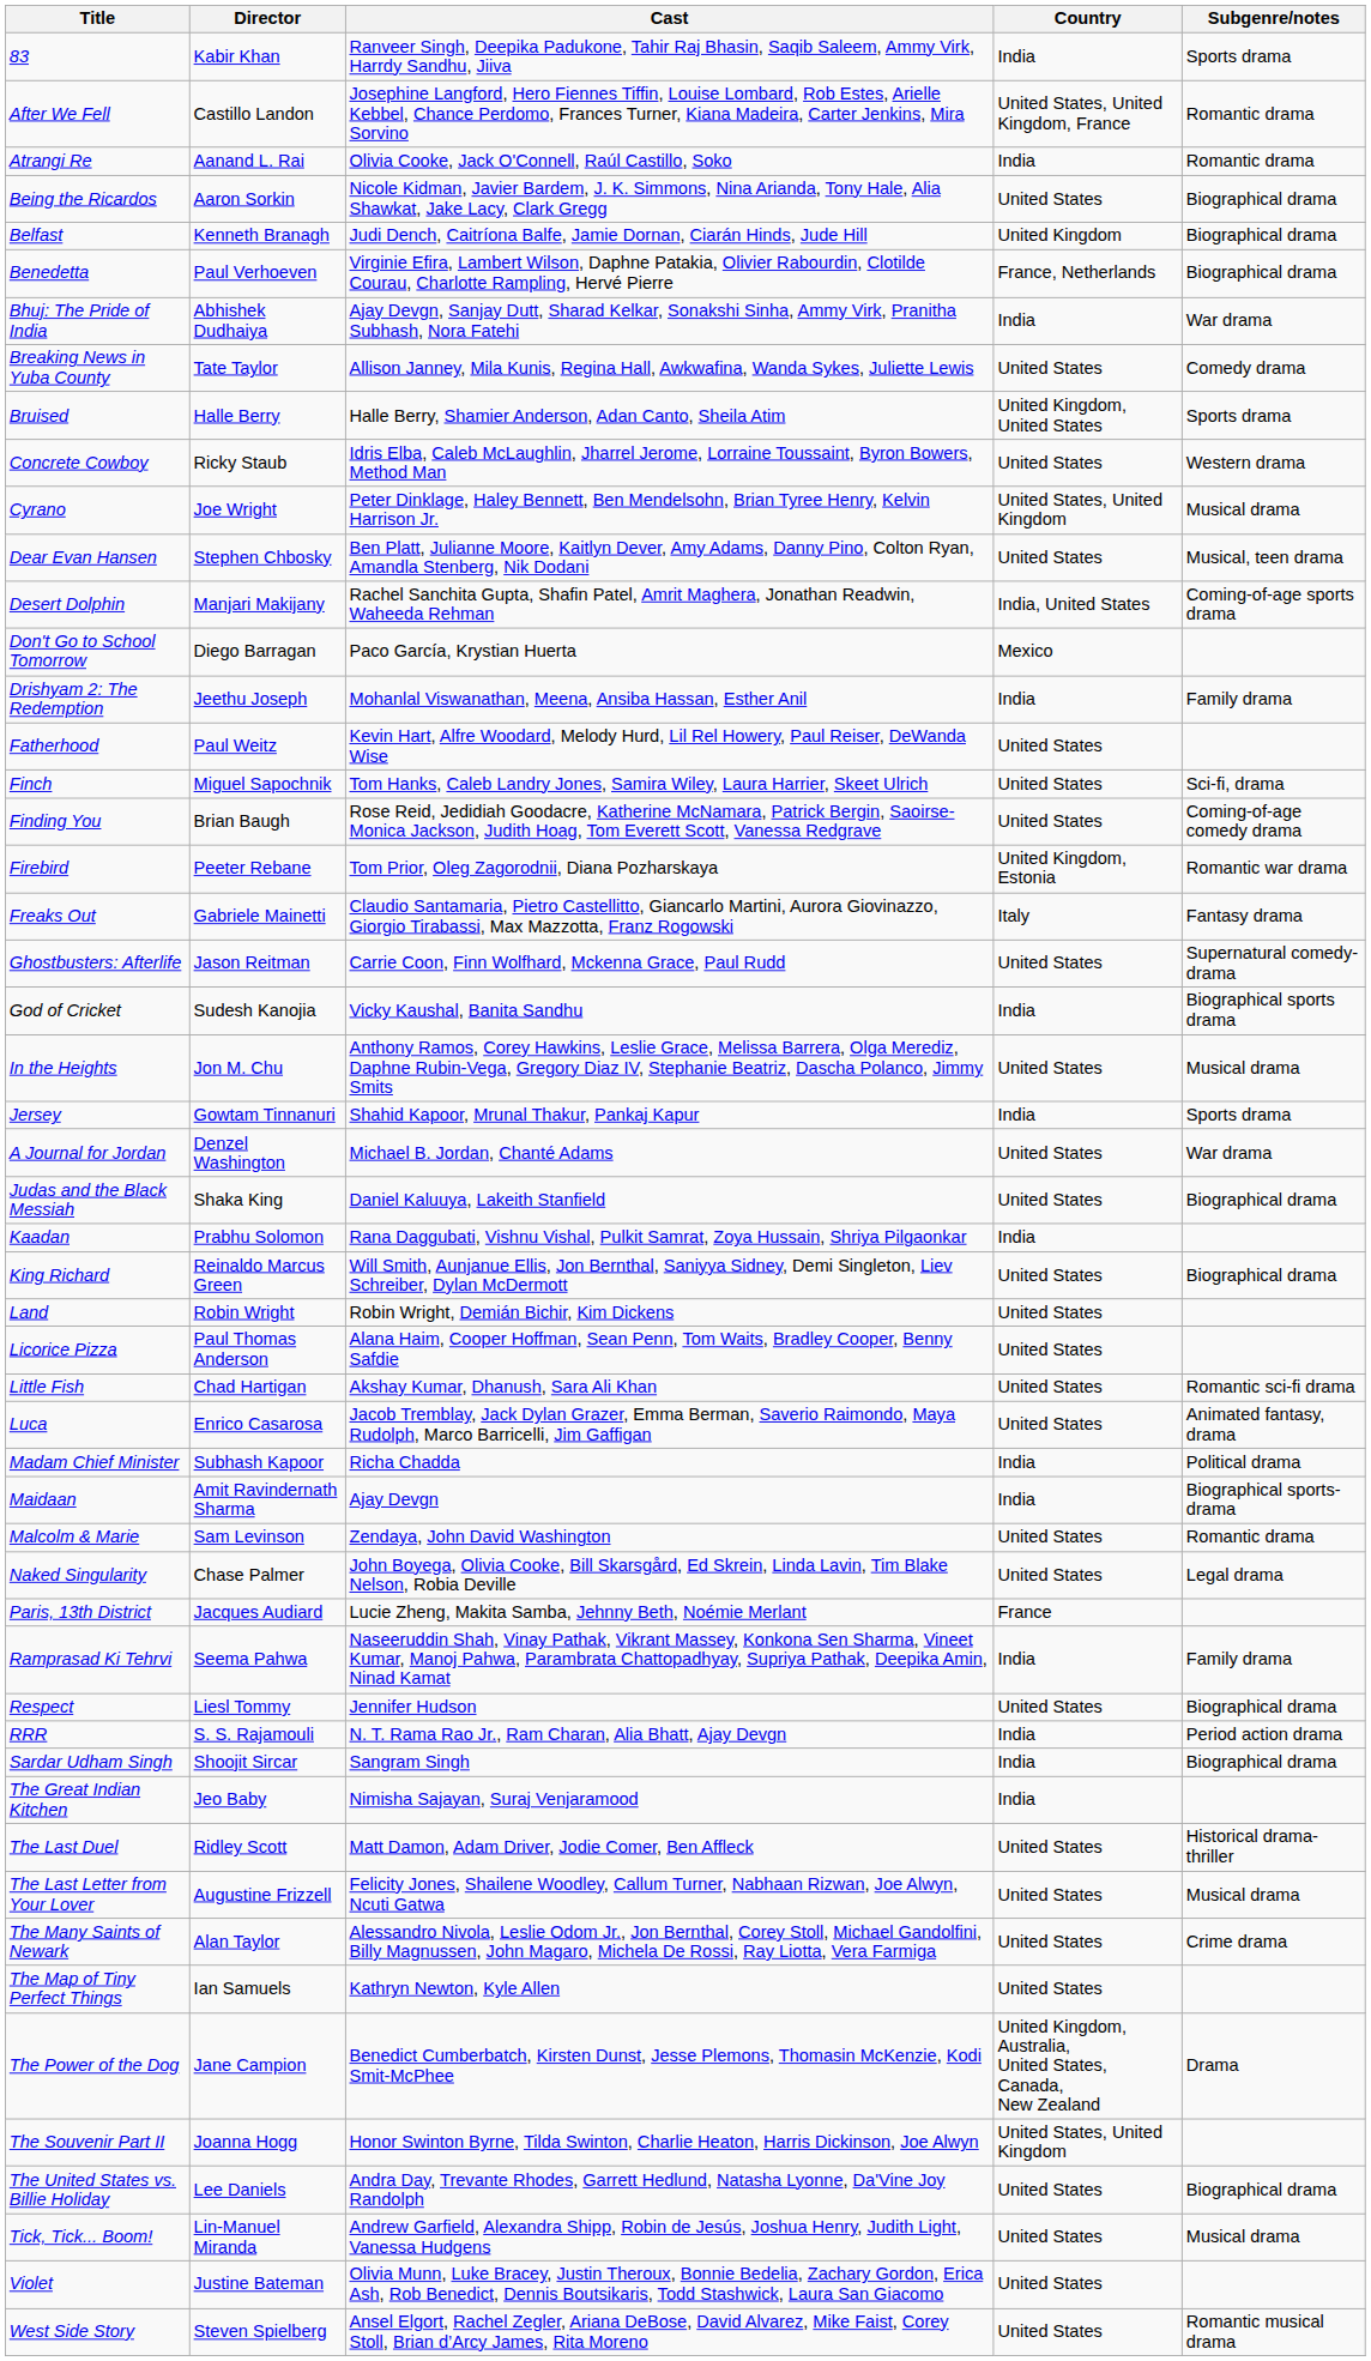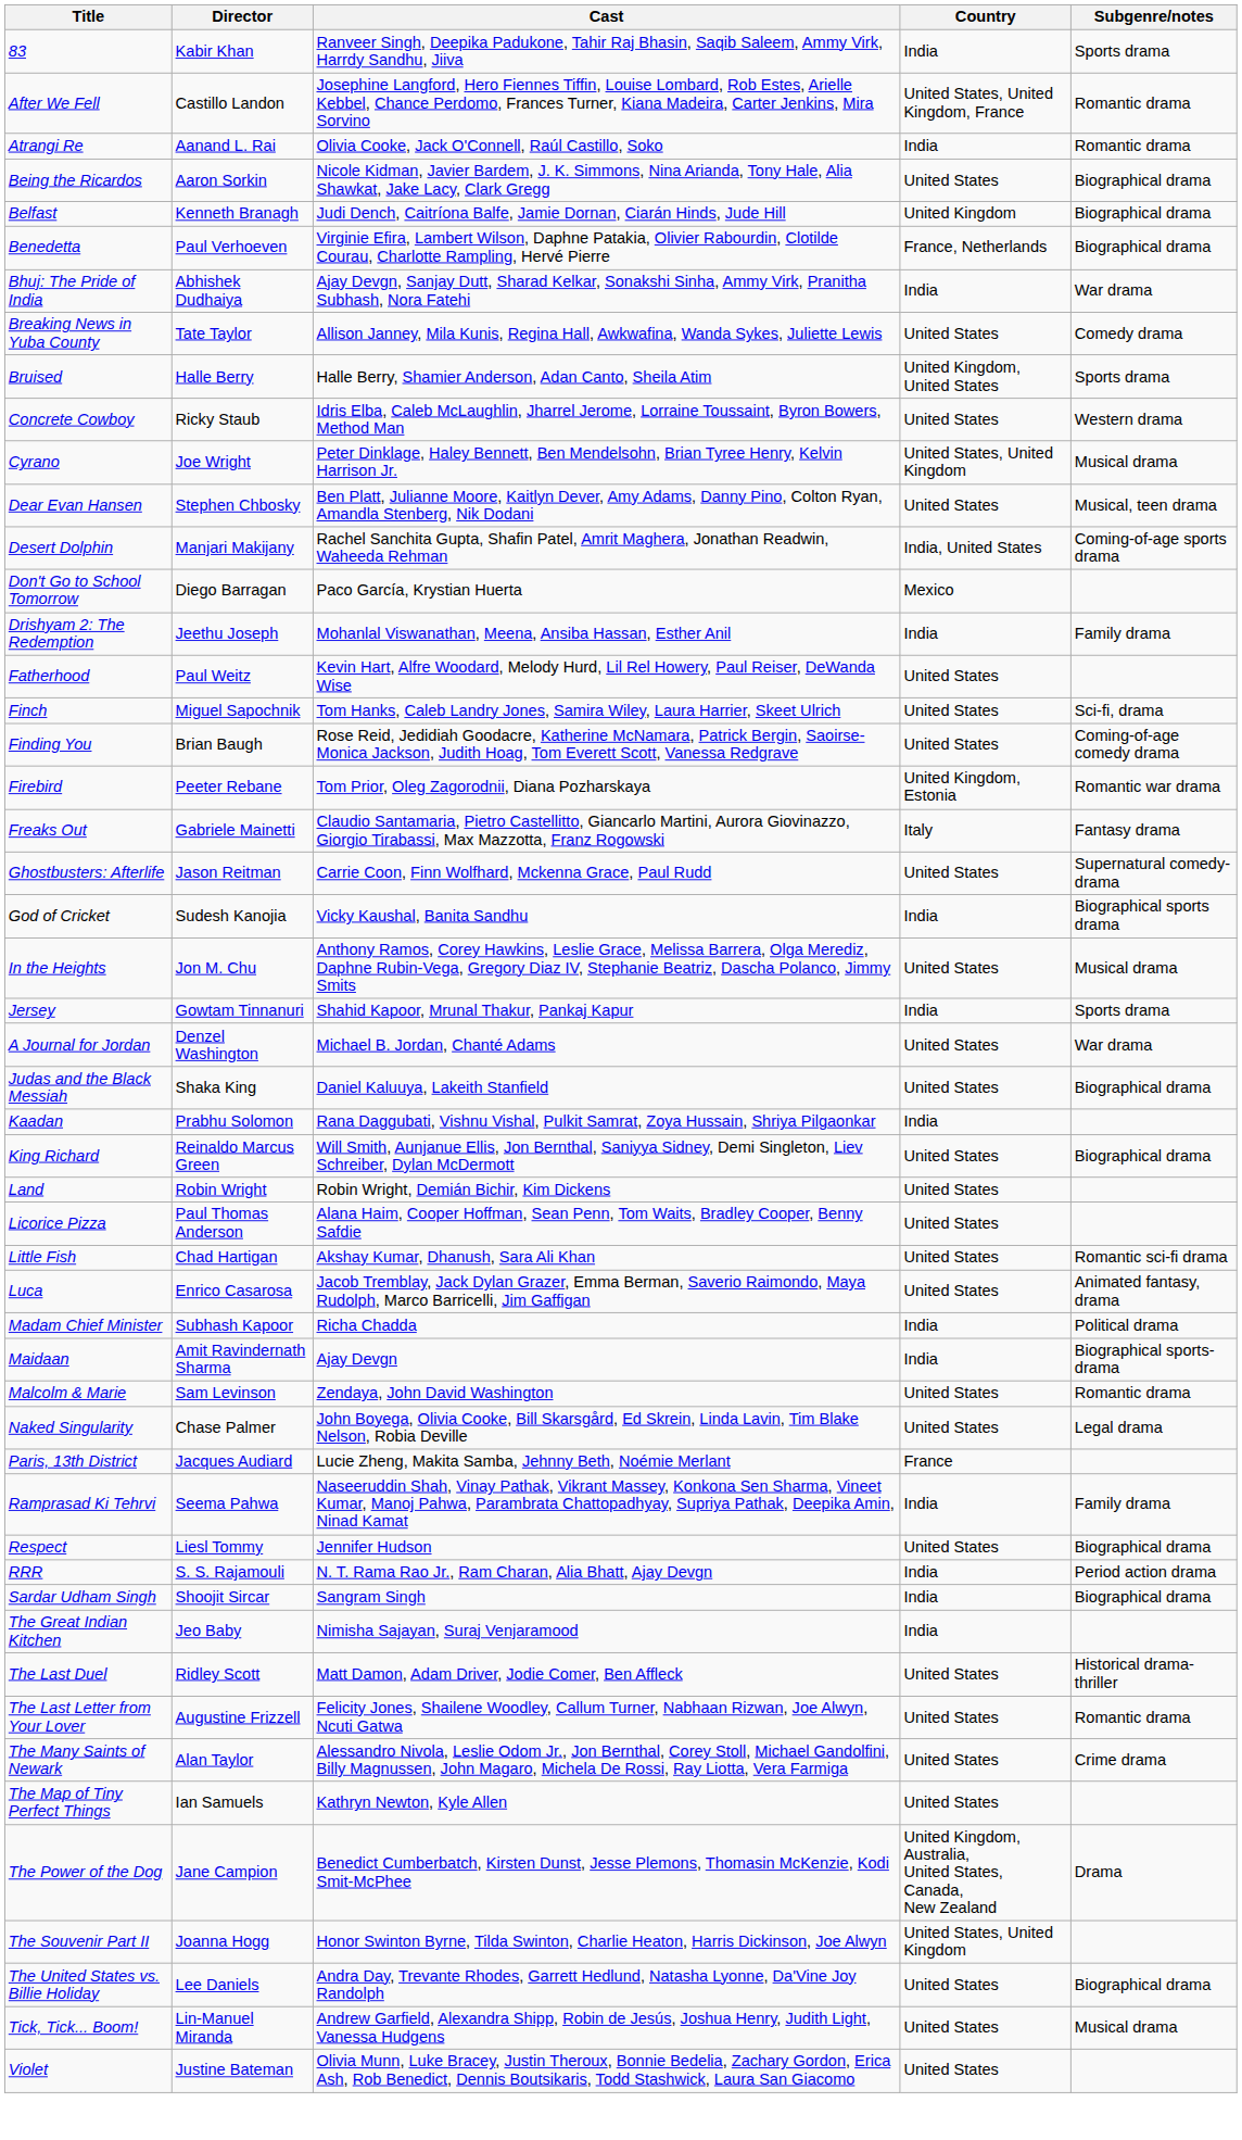The Last Letter from Your Lover | Subgenre/notes: Musical drama -> Romantic drama
- row: West Side Story | Steven Spielberg | Ansel Elgort, Rachel Zegler, Ariana DeBose, David Alvarez, Mike Faist, Corey Stoll, Brian d’Arcy James, Rita Moreno | United States | Romantic musical drama
